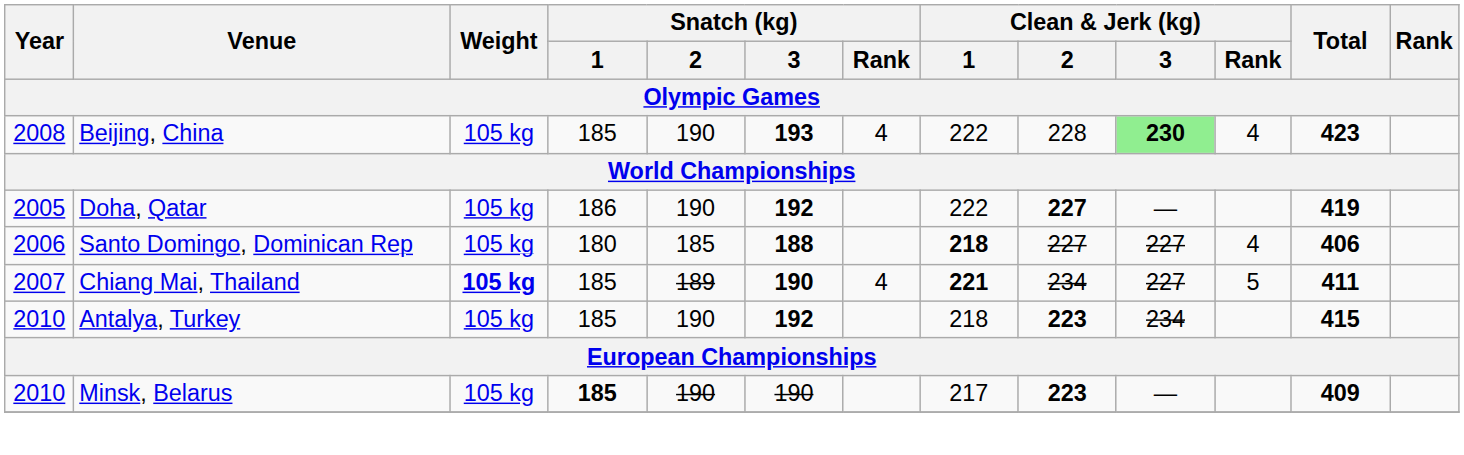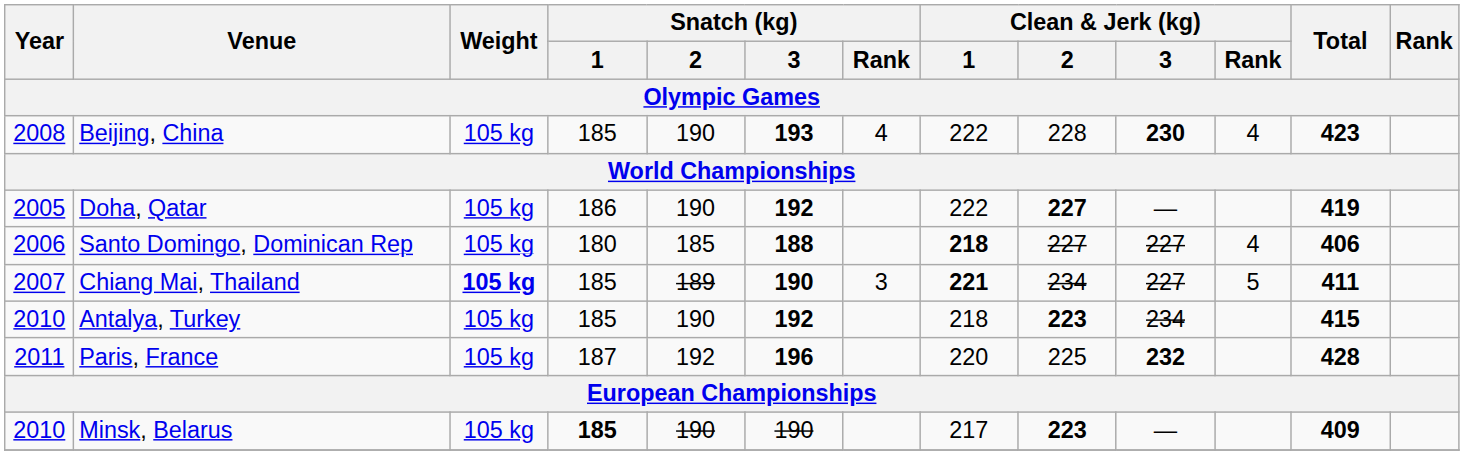Beijing, China | Clean & Jerk (kg) / 3: lightgreen background -> no background
Chiang Mai, Thailand | Snatch (kg) / Rank: 4 -> 3
+ row: 2011 | Paris, France | 105 kg | 187 | 192 | 196 | 220 | 225 | 232 | 428
